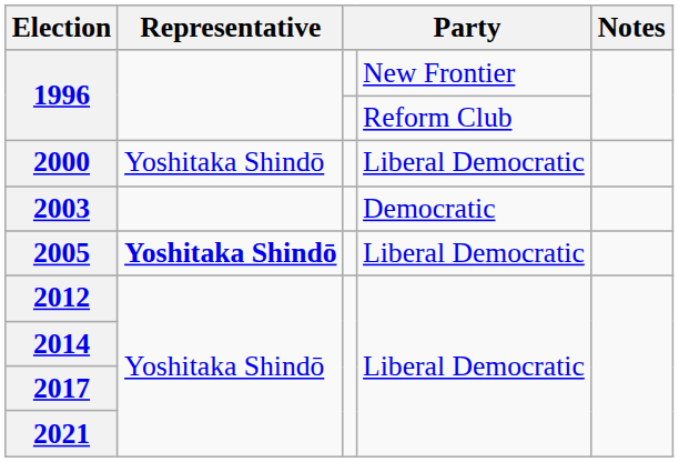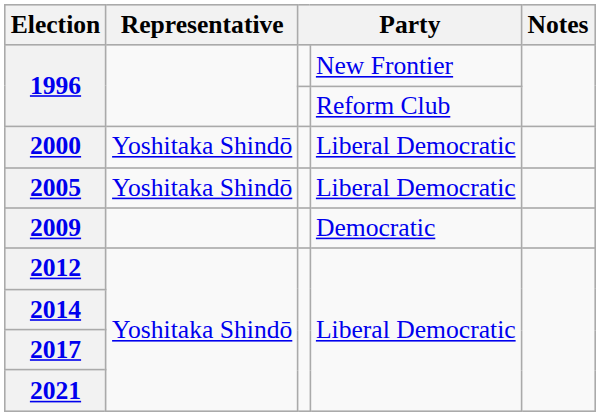- row: 2003 | Democratic
2005 | Representative: bold -> normal
+ row: 2009 | Democratic
